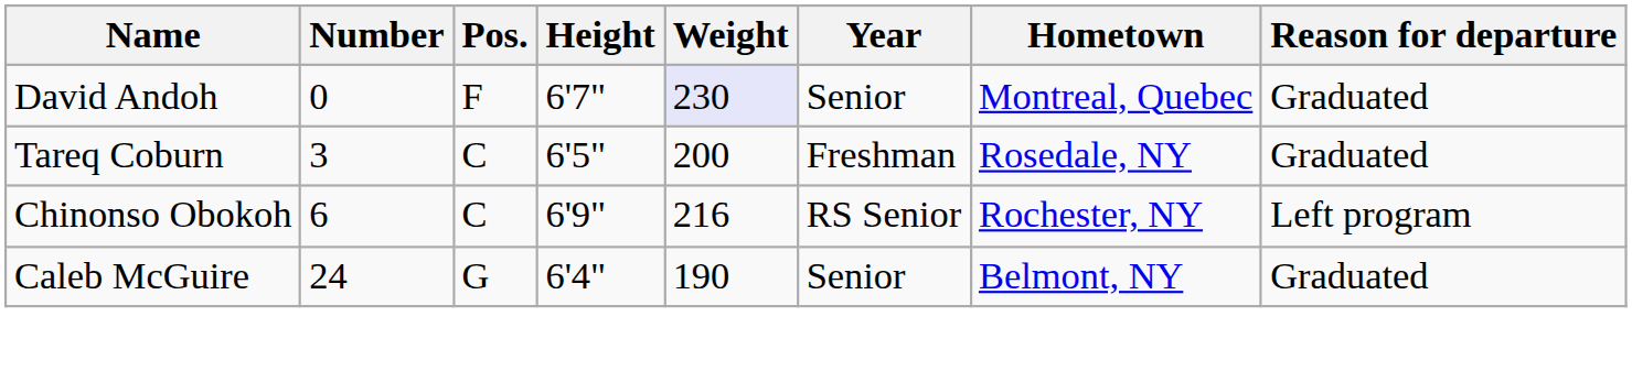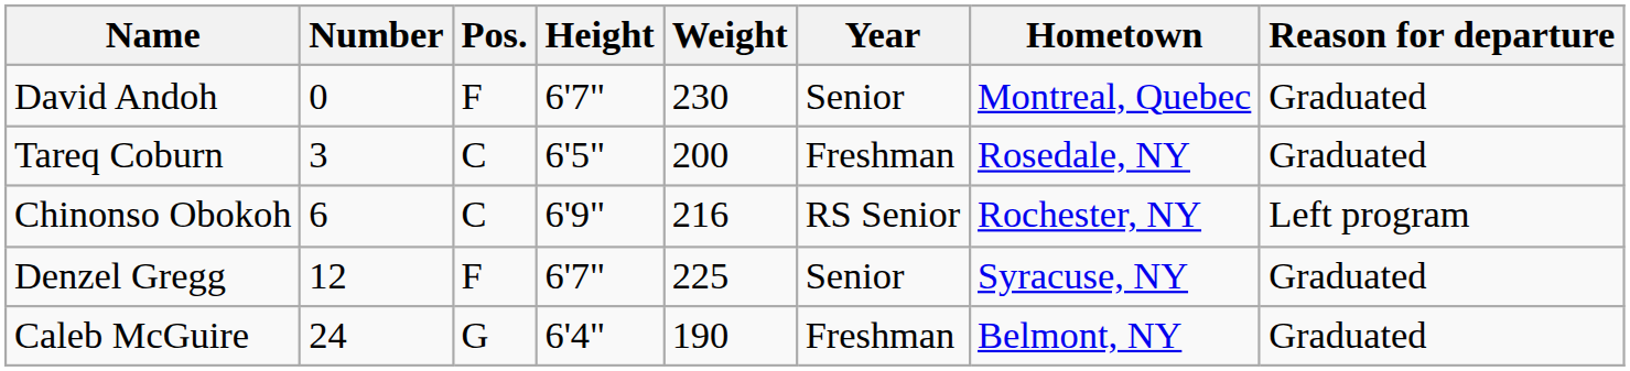David Andoh | Weight: lavender background -> no background
+ row: Denzel Gregg | 12 | F | 6'7" | 225 | Senior | Syracuse, NY | Graduated
Caleb McGuire | Year: Senior -> Freshman
